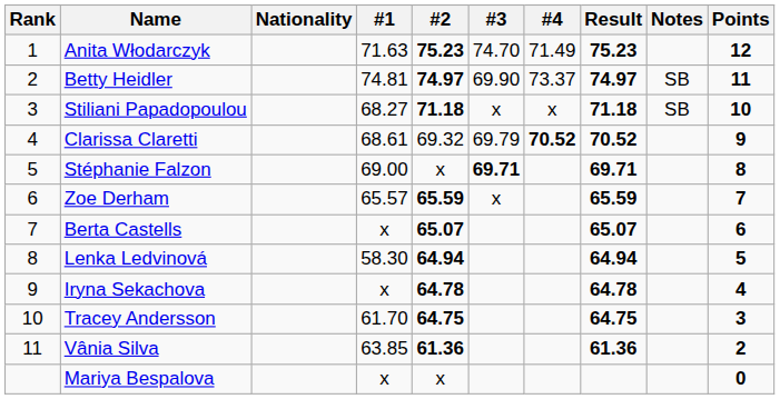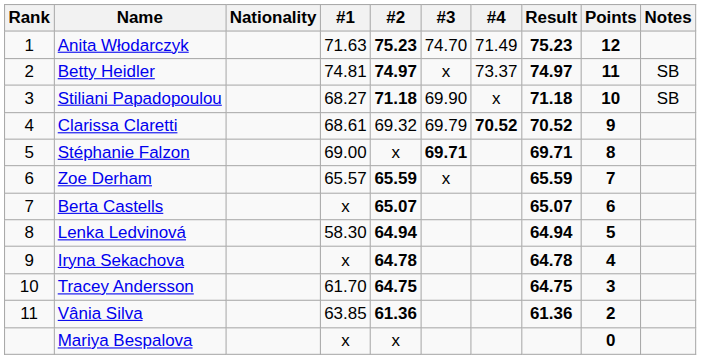columns swapped: Notes <-> Points
Betty Heidler | #3: 69.90 -> x
Stiliani Papadopoulou | #3: x -> 69.90
